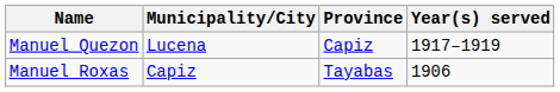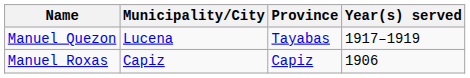Manuel Quezon | Province: Capiz -> Tayabas
Manuel Roxas | Province: Tayabas -> Capiz
